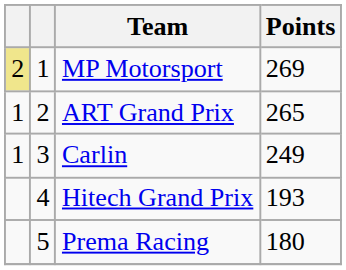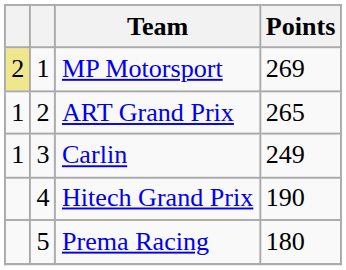Hitech Grand Prix | Points: 193 -> 190
